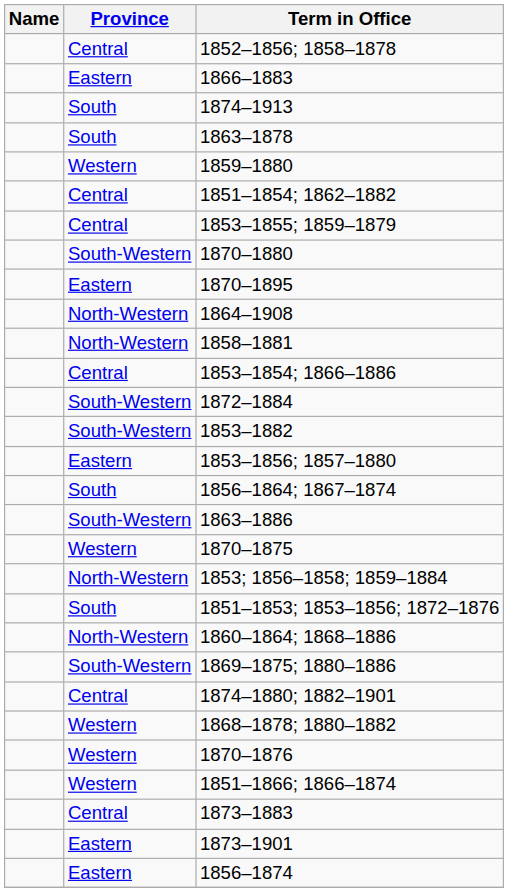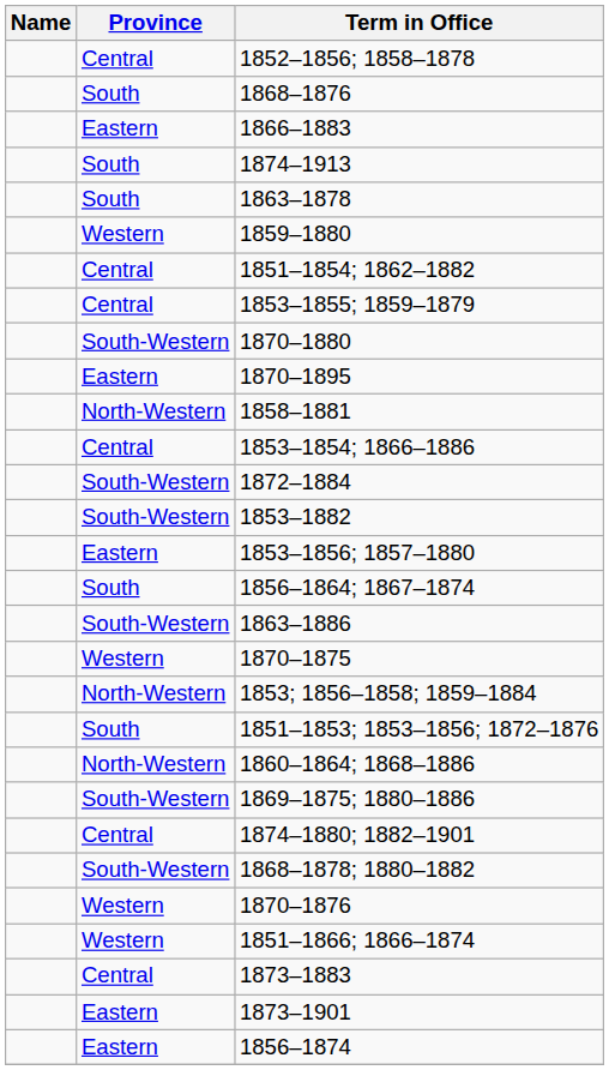+ row: South | 1868–1876
- row: North-Western | 1864–1908
1868–1878; 1880–1882 | Province: Western -> South-Western
